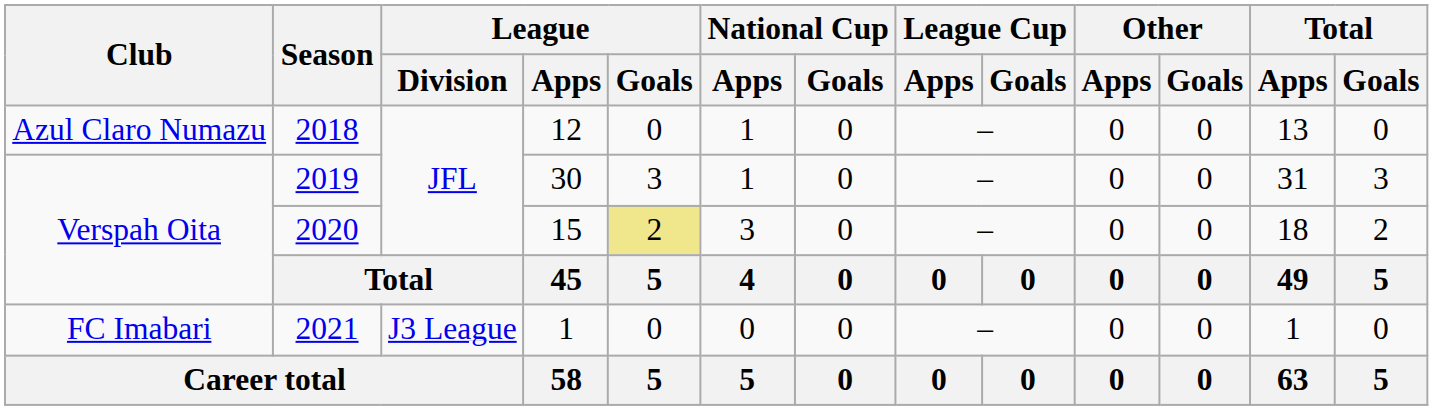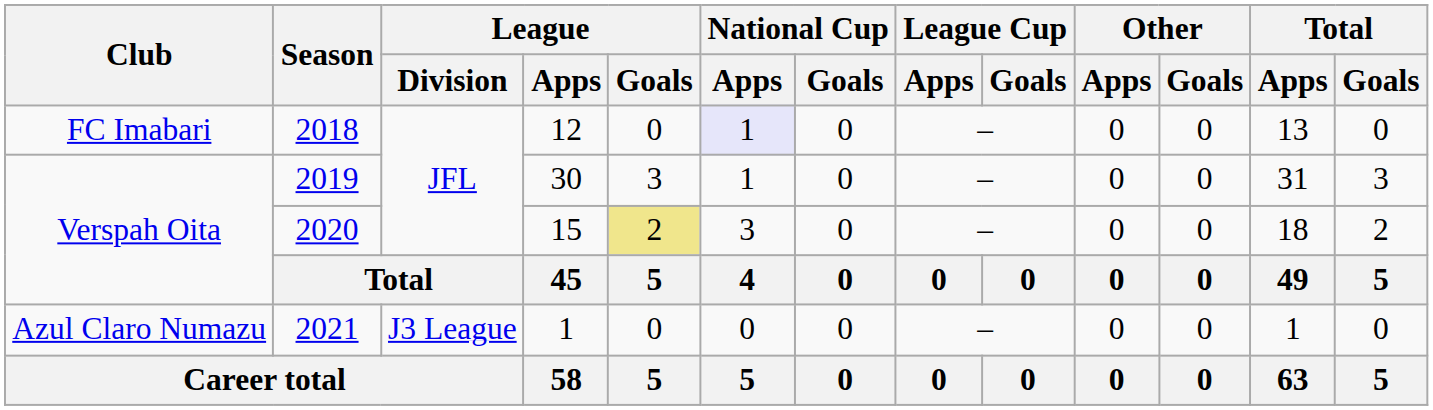2018 | Club: Azul Claro Numazu -> FC Imabari
2018 | National Cup / Apps: no background -> lavender background
2021 | Club: FC Imabari -> Azul Claro Numazu
